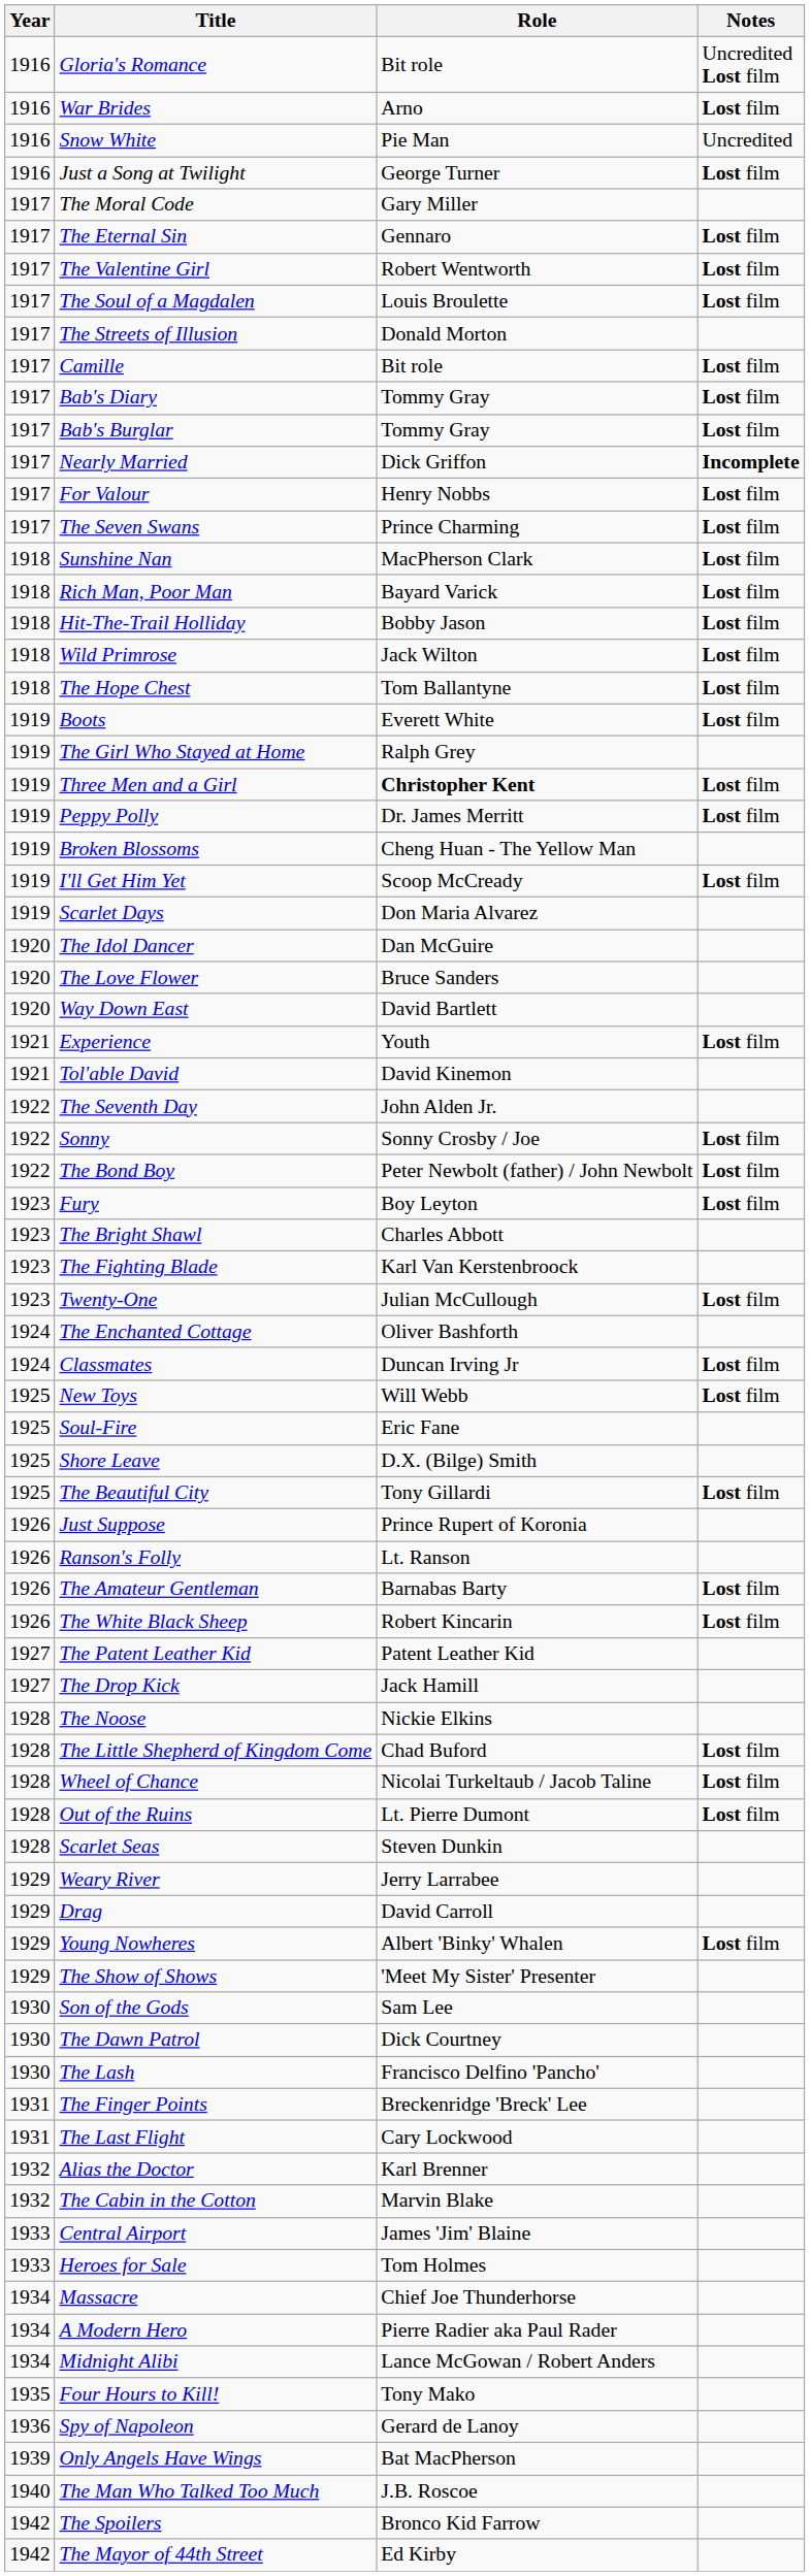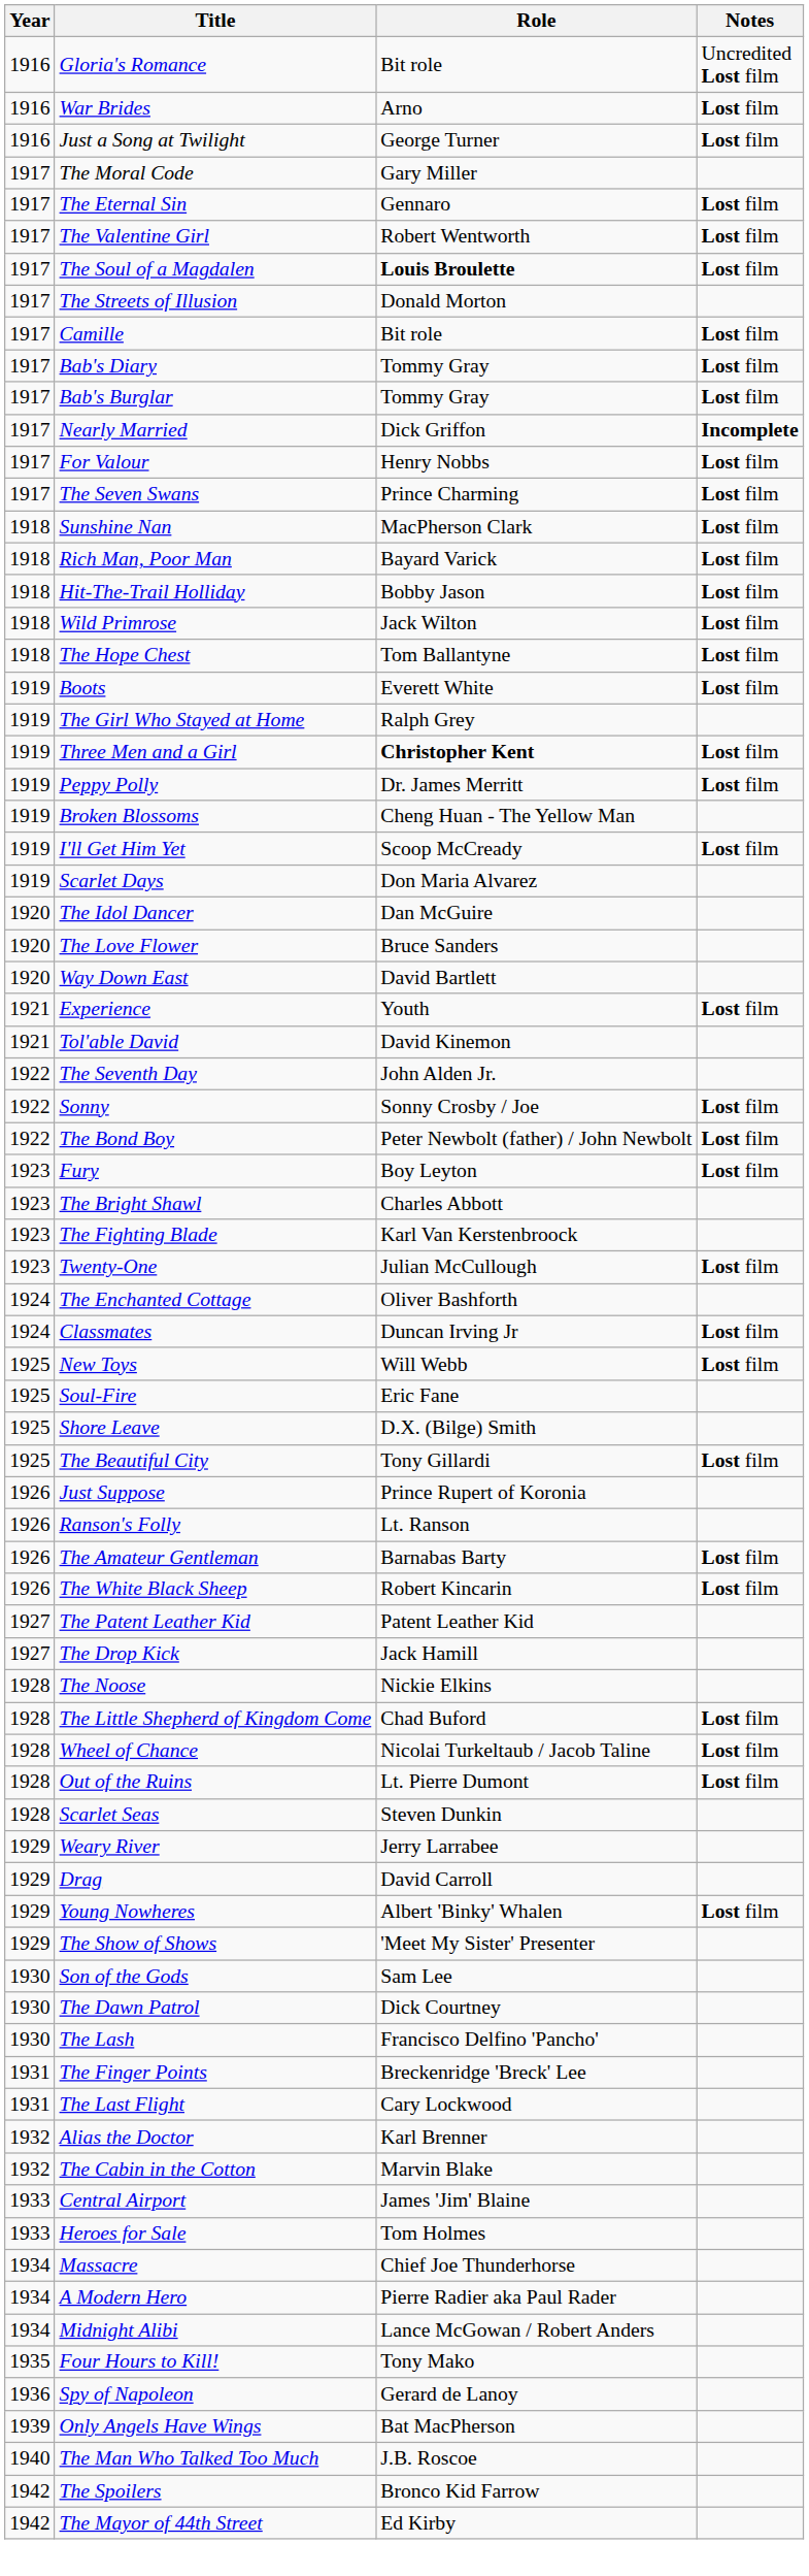- row: 1916 | Snow White | Pie Man | Uncredited
The Soul of a Magdalen | Role: normal -> bold
